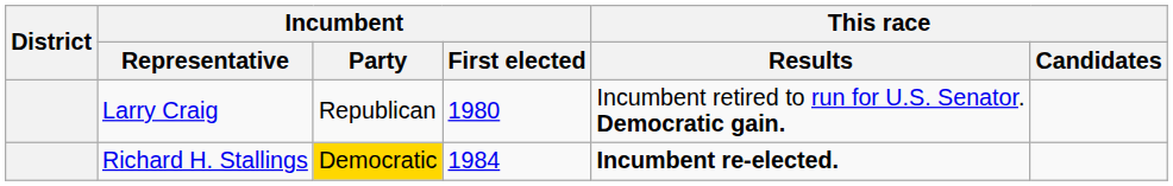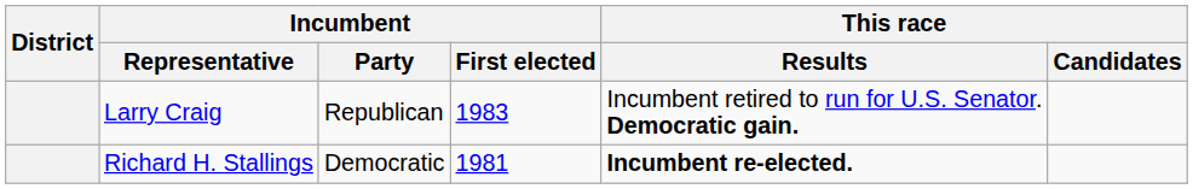Larry Craig | Incumbent / First elected: 1980 -> 1983
Richard H. Stallings | Incumbent / Party: gold background -> no background
Richard H. Stallings | Incumbent / First elected: 1984 -> 1981
